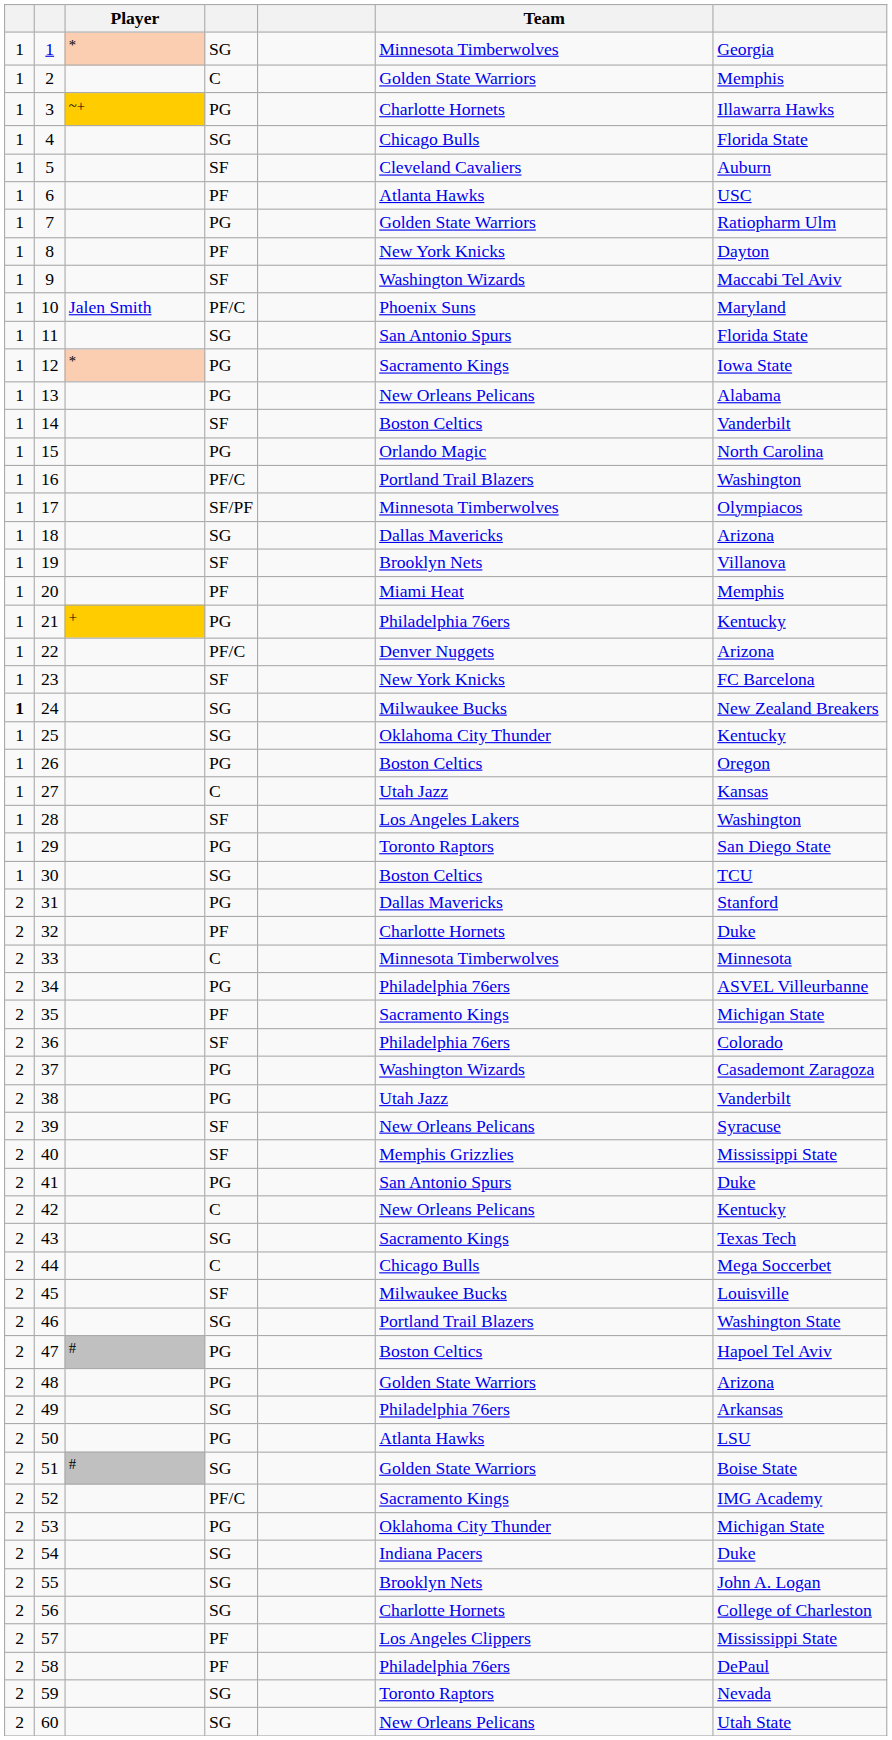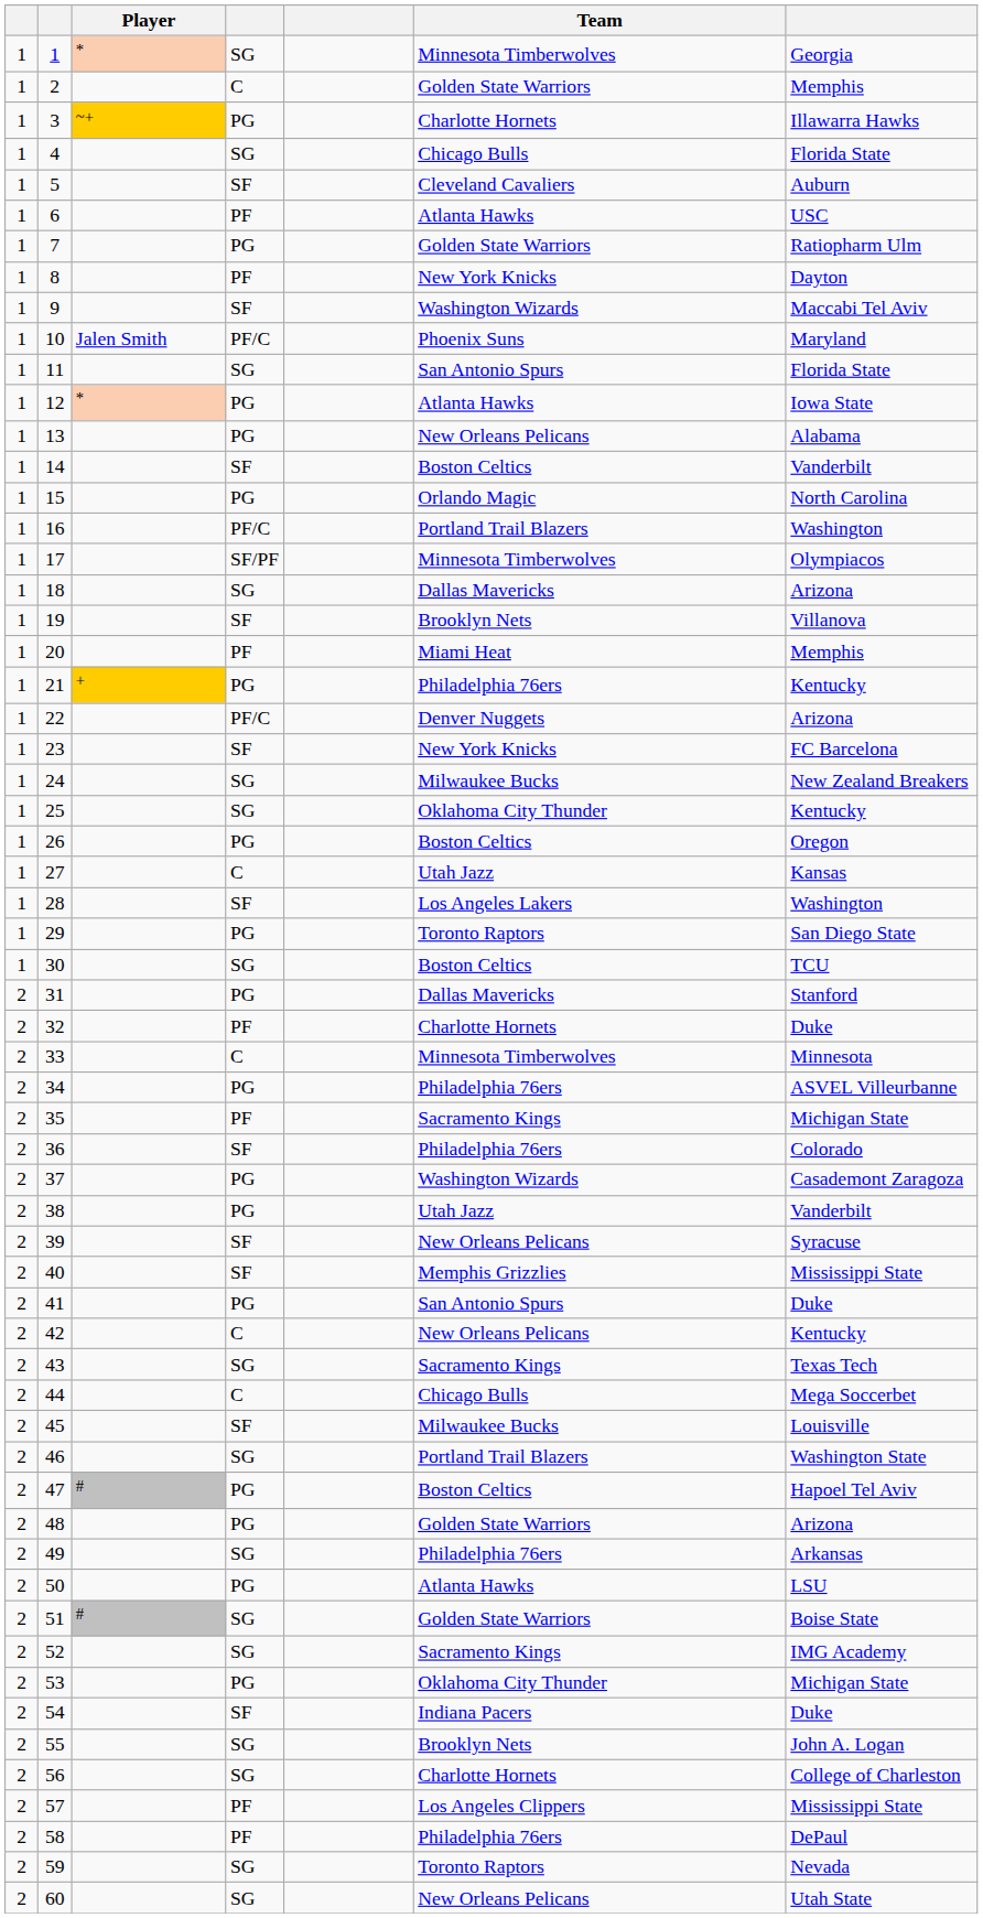12 | Team: Sacramento Kings -> Atlanta Hawks
24 | column 1: bold -> normal
52 | column 4: PF/C -> SG
54 | column 4: SG -> SF
